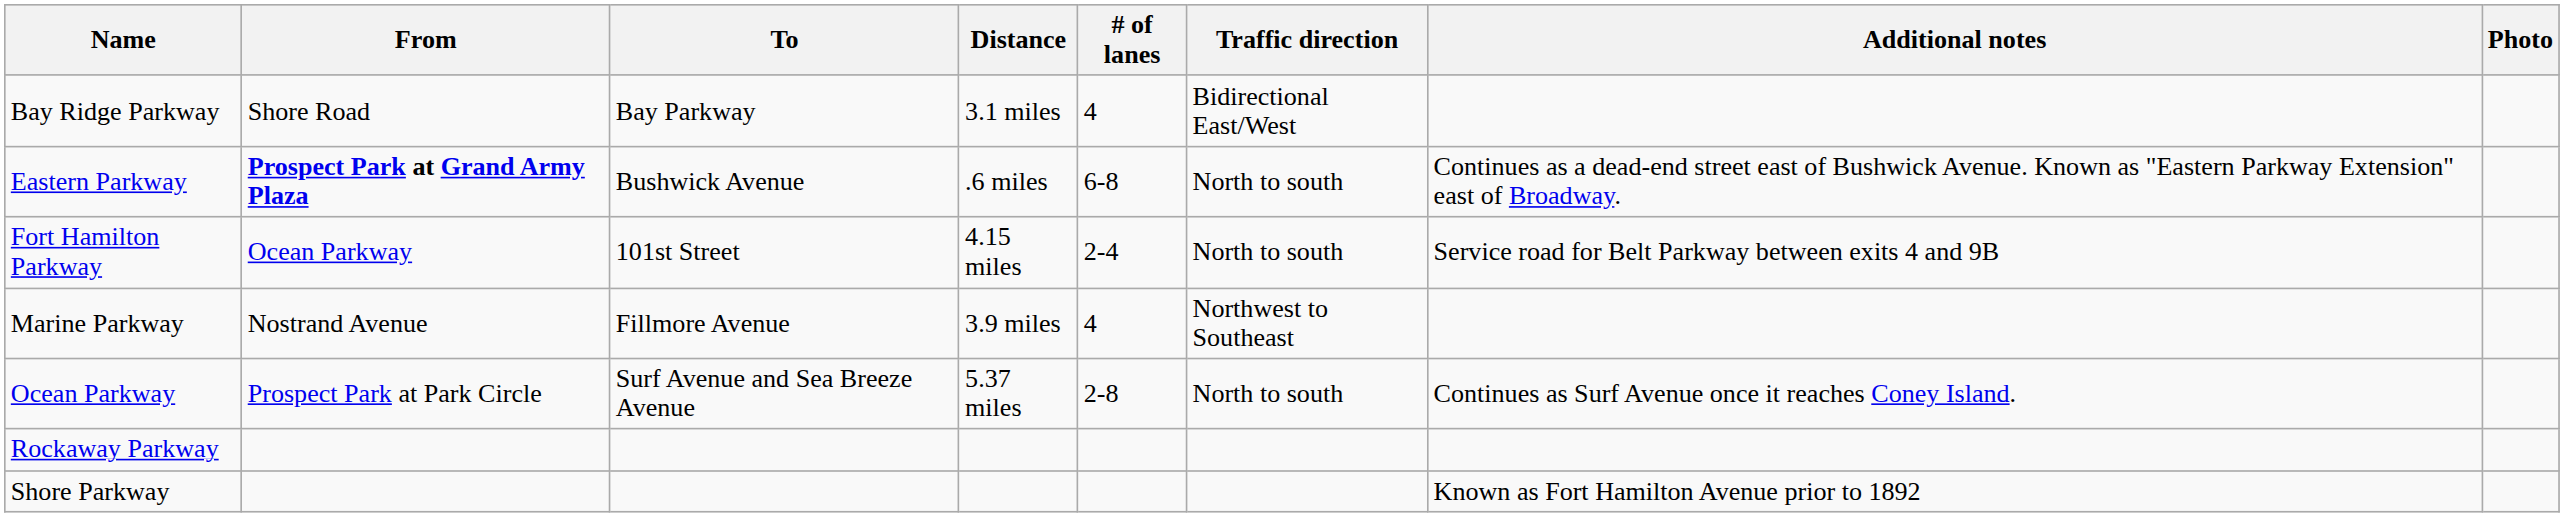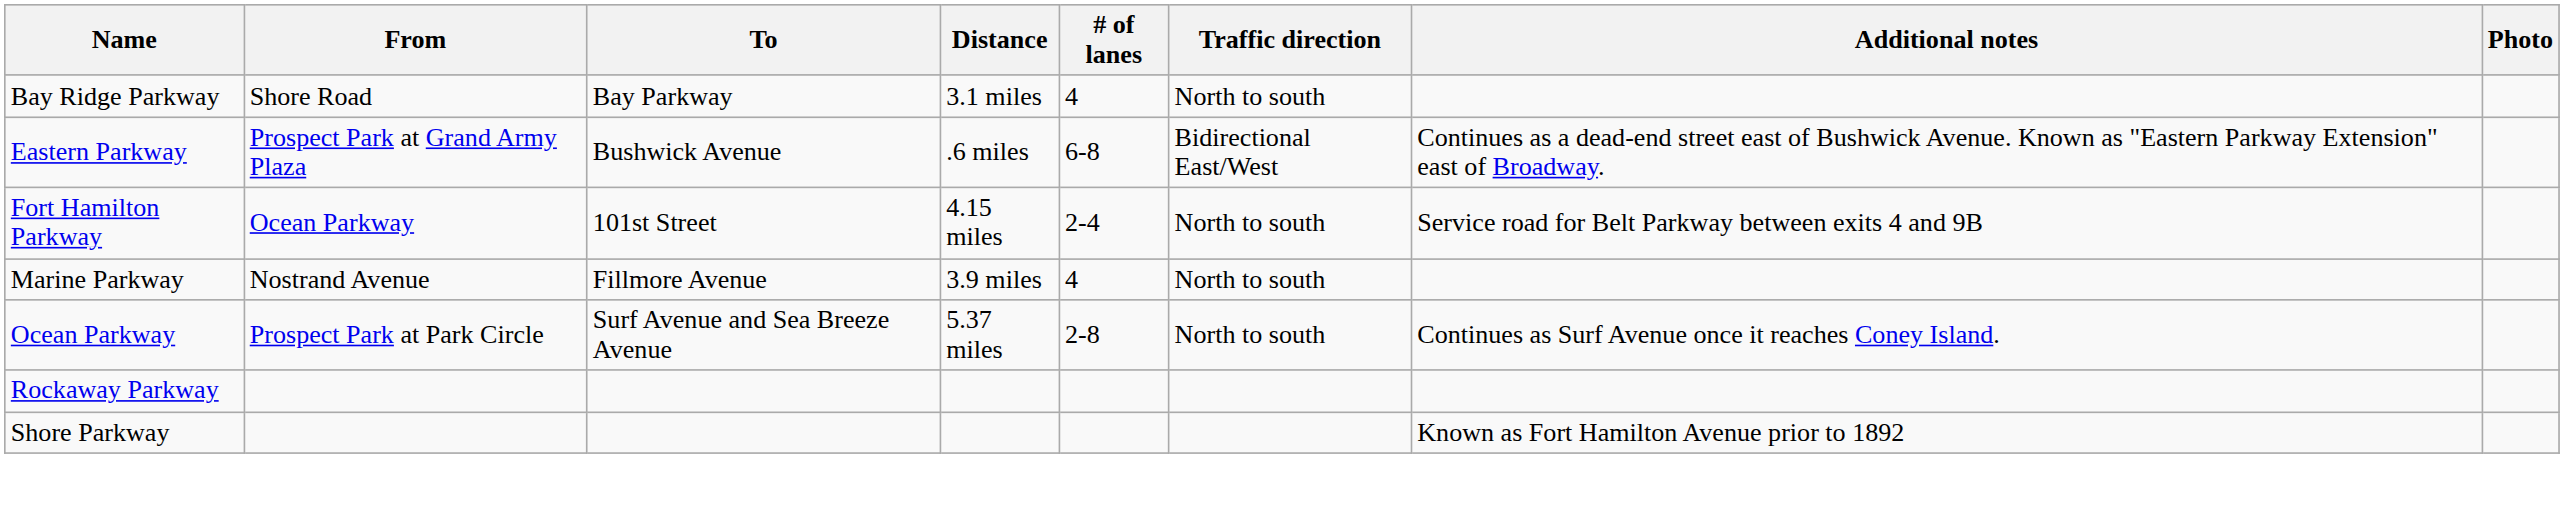Bay Ridge Parkway | Traffic direction: Bidirectional East/West -> North to south
Eastern Parkway | From: bold -> normal
Eastern Parkway | Traffic direction: North to south -> Bidirectional East/West
Marine Parkway | Traffic direction: Northwest to Southeast -> North to south
